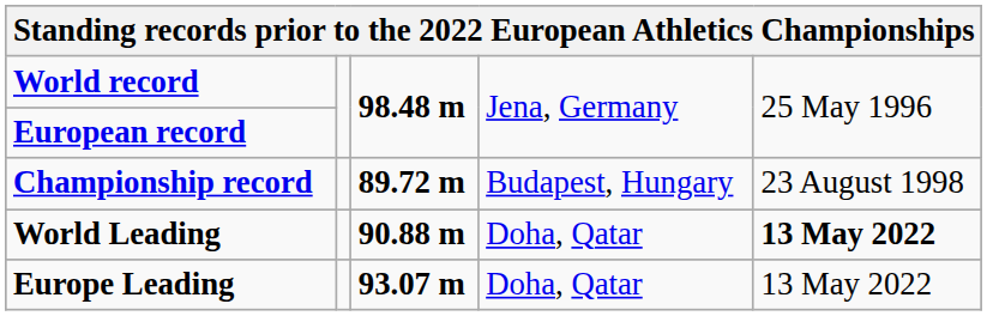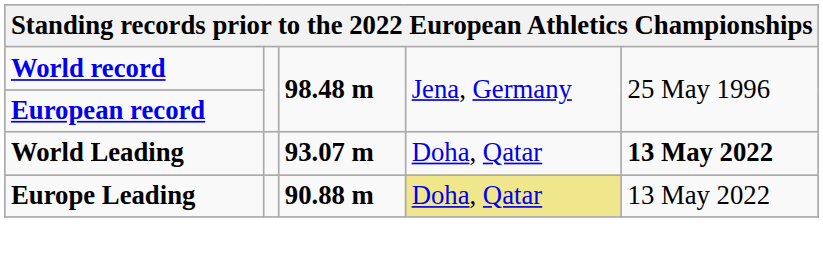- row: Championship record | 89.72 m | Budapest, Hungary | 23 August 1998
World Leading | column 3: 90.88 m -> 93.07 m
Europe Leading | column 3: 93.07 m -> 90.88 m
Europe Leading | column 4: no background -> khaki background
